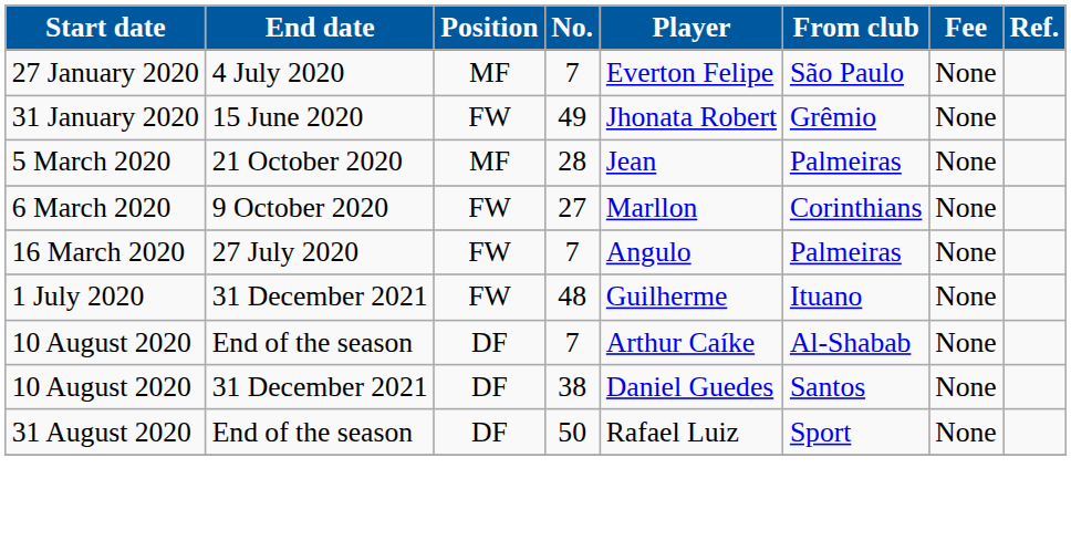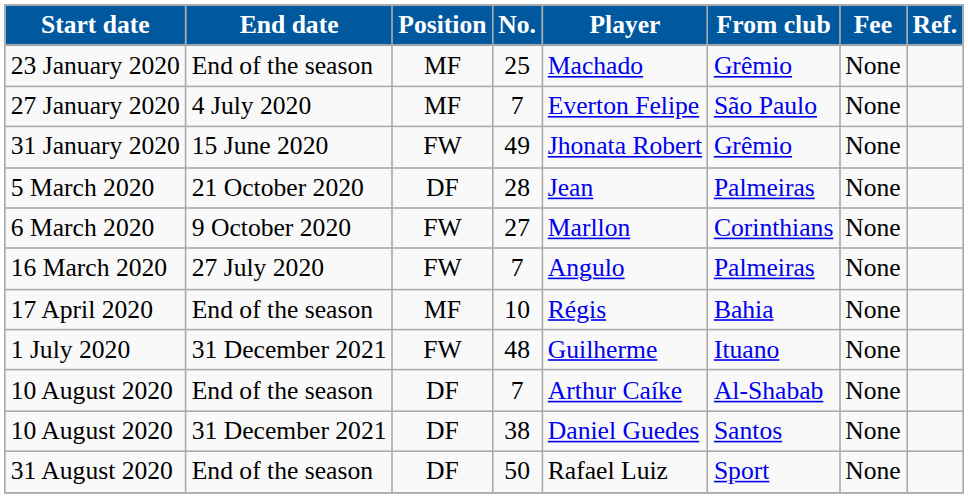+ row: 23 January 2020 | End of the season | MF | 25 | Machado | Grêmio | None
5 March 2020 | Position: MF -> DF
+ row: 17 April 2020 | End of the season | MF | 10 | Régis | Bahia | None
